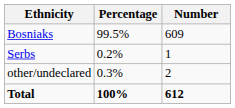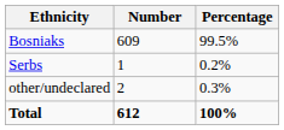columns swapped: Number <-> Percentage
